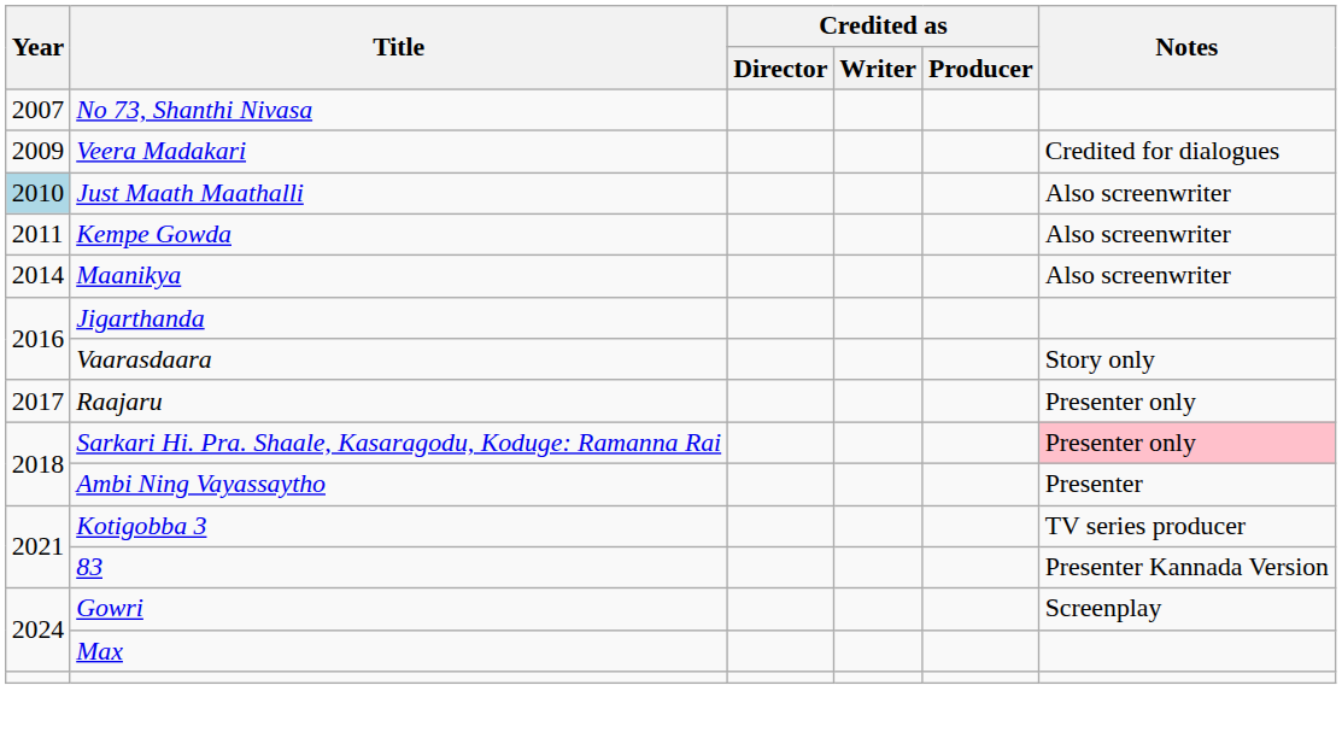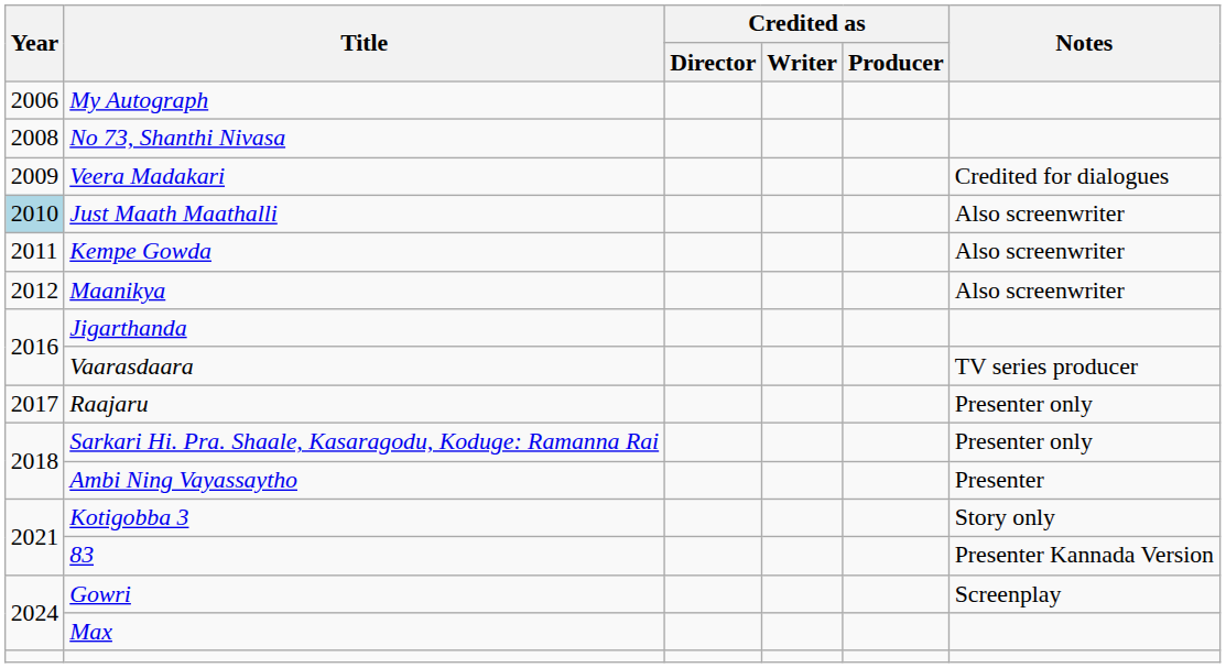+ row: 2006 | My Autograph
No 73, Shanthi Nivasa | Year: 2007 -> 2008
Maanikya | Year: 2014 -> 2012
Vaarasdaara | Notes: Story only -> TV series producer
Sarkari Hi. Pra. Shaale, Kasaragodu, Koduge: Ramanna Rai | Notes: pink background -> no background
Kotigobba 3 | Notes: TV series producer -> Story only
